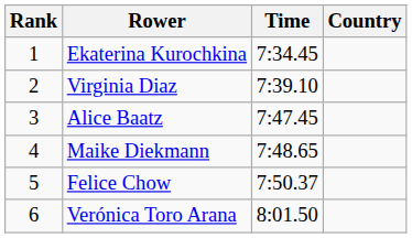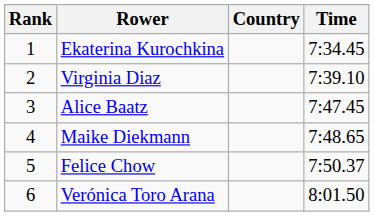columns swapped: Country <-> Time
